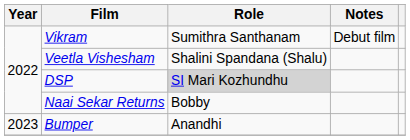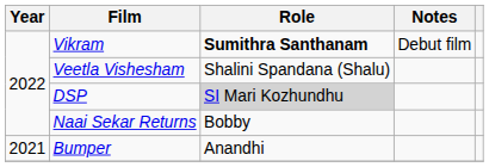Vikram | Role: normal -> bold
Bumper | Year: 2023 -> 2021
